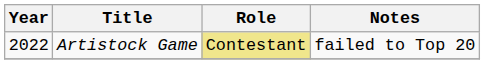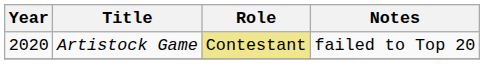Artistock Game | Year: 2022 -> 2020
